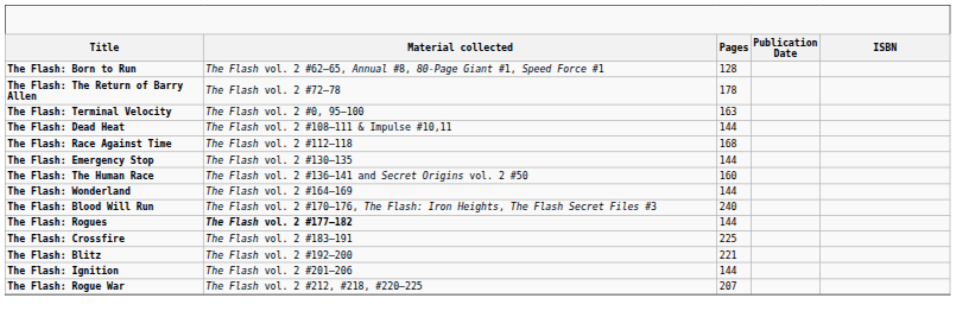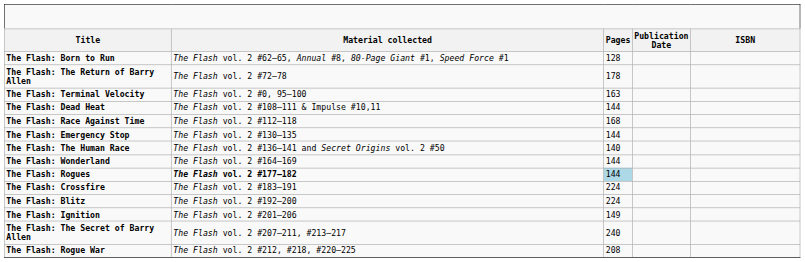The Flash: The Human Race | Pages: 160 -> 140
- row: The Flash: Blood Will Run | The Flash vol. 2 #170–176, The Flash: Iron Heights, The Flash Secret Files #3 | 240
The Flash: Rogues | Pages: no background -> lightblue background
The Flash: Crossfire | Pages: 225 -> 224
The Flash: Blitz | Pages: 221 -> 224
The Flash: Ignition | Pages: 144 -> 149
+ row: The Flash: The Secret of Barry Allen | The Flash vol. 2 #207–211, #213–217 | 240
The Flash: Rogue War | Pages: 207 -> 208
